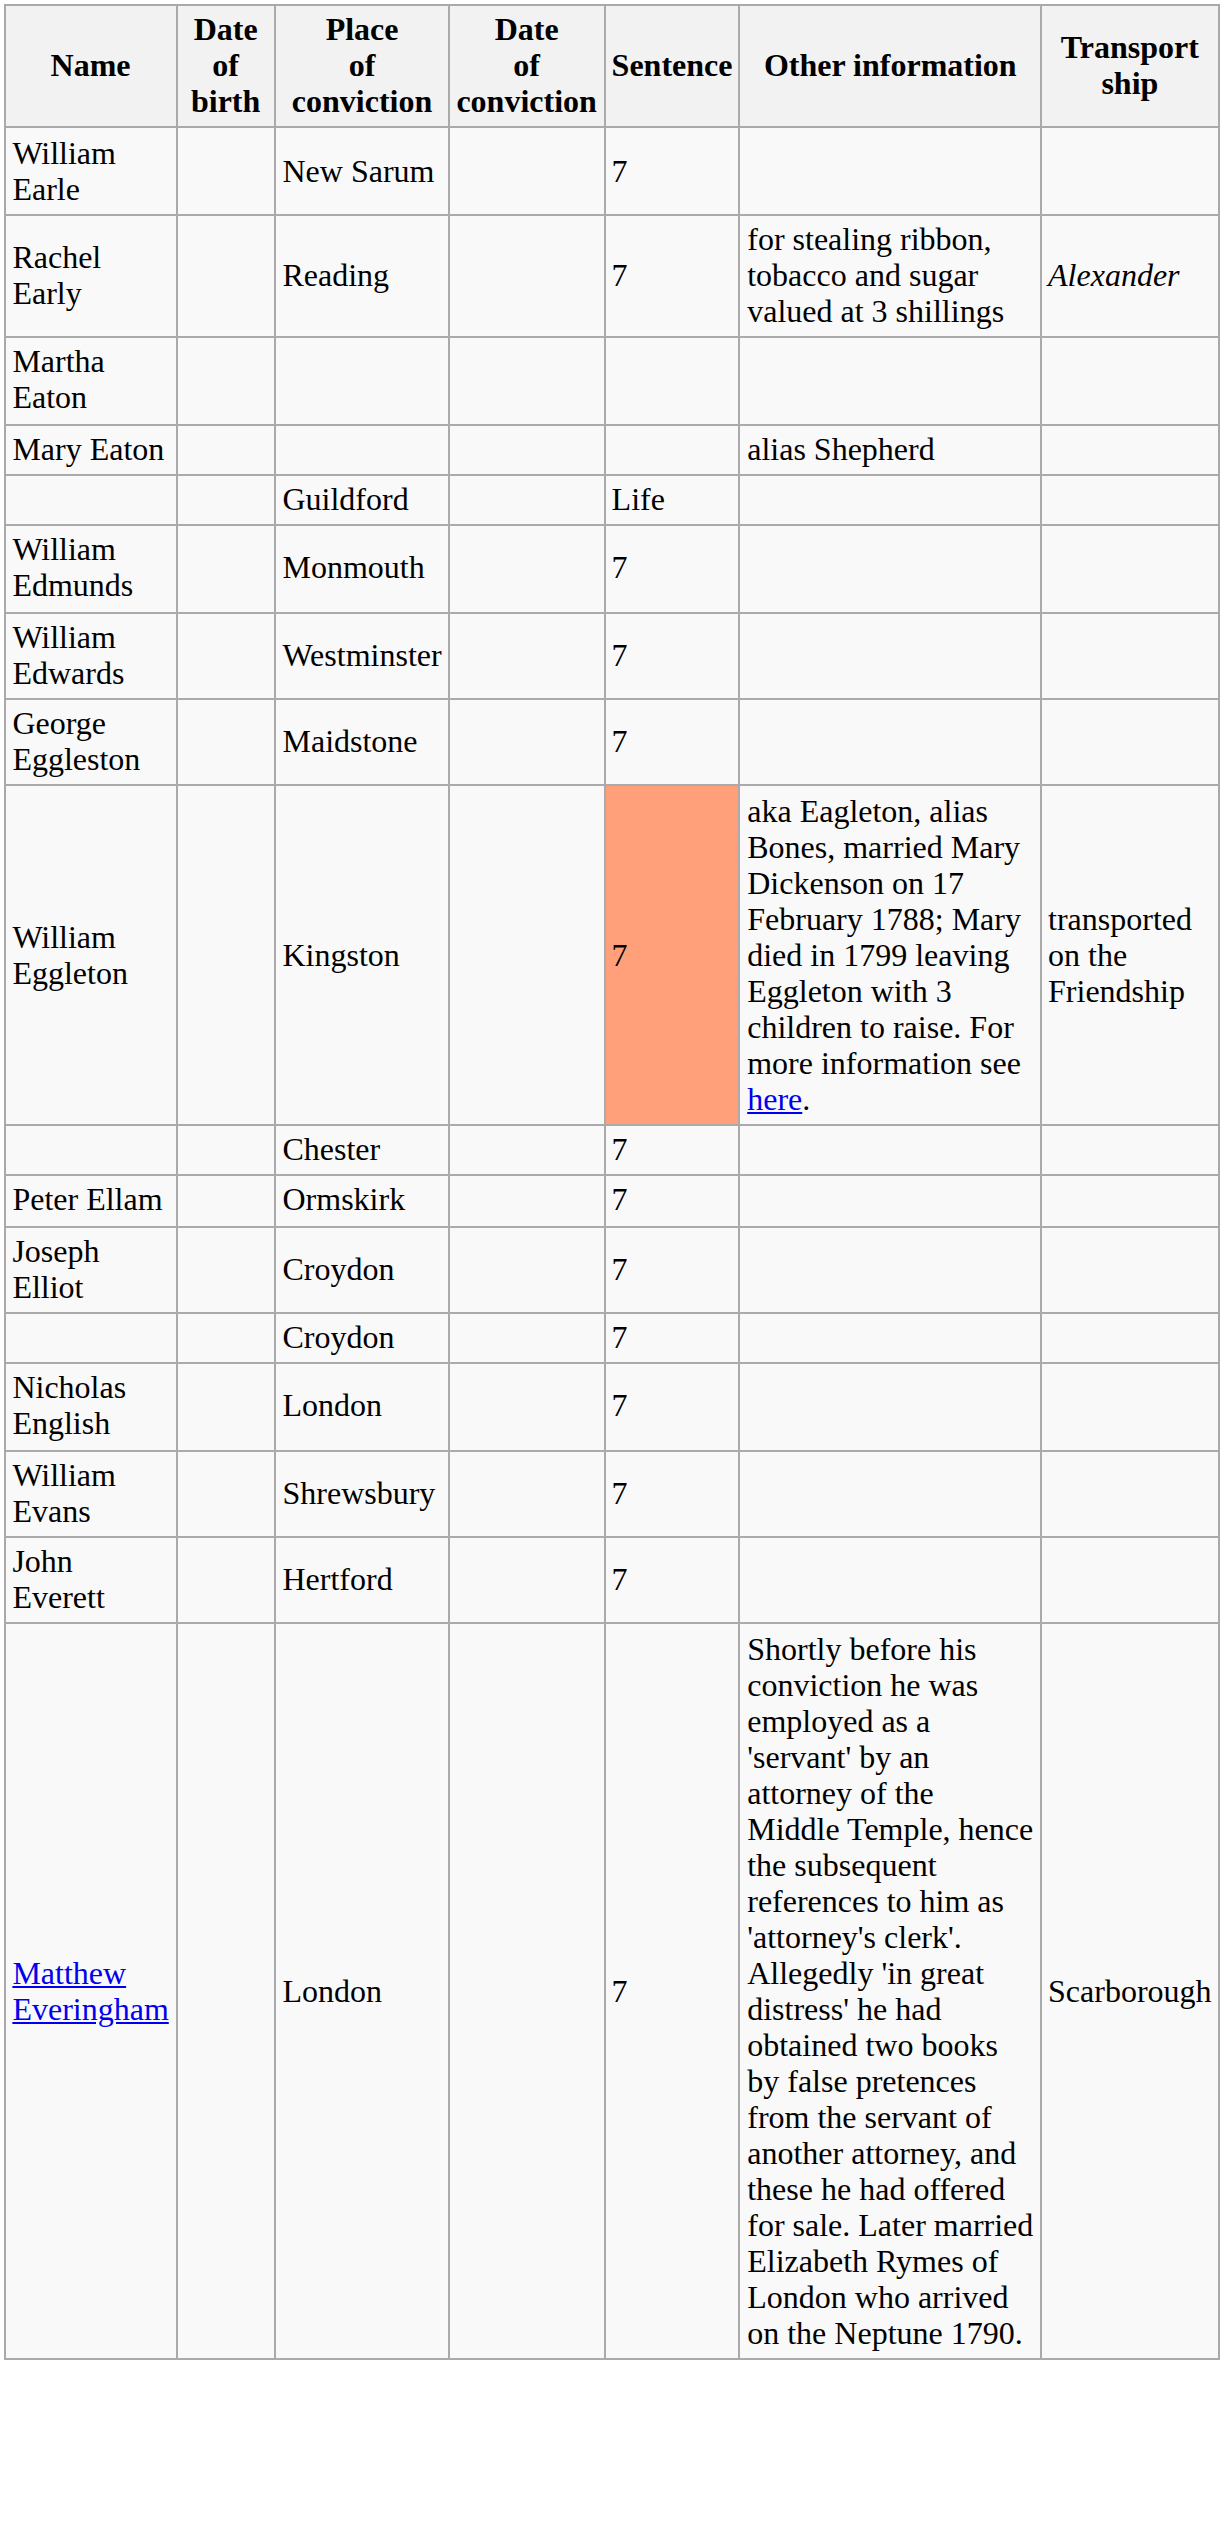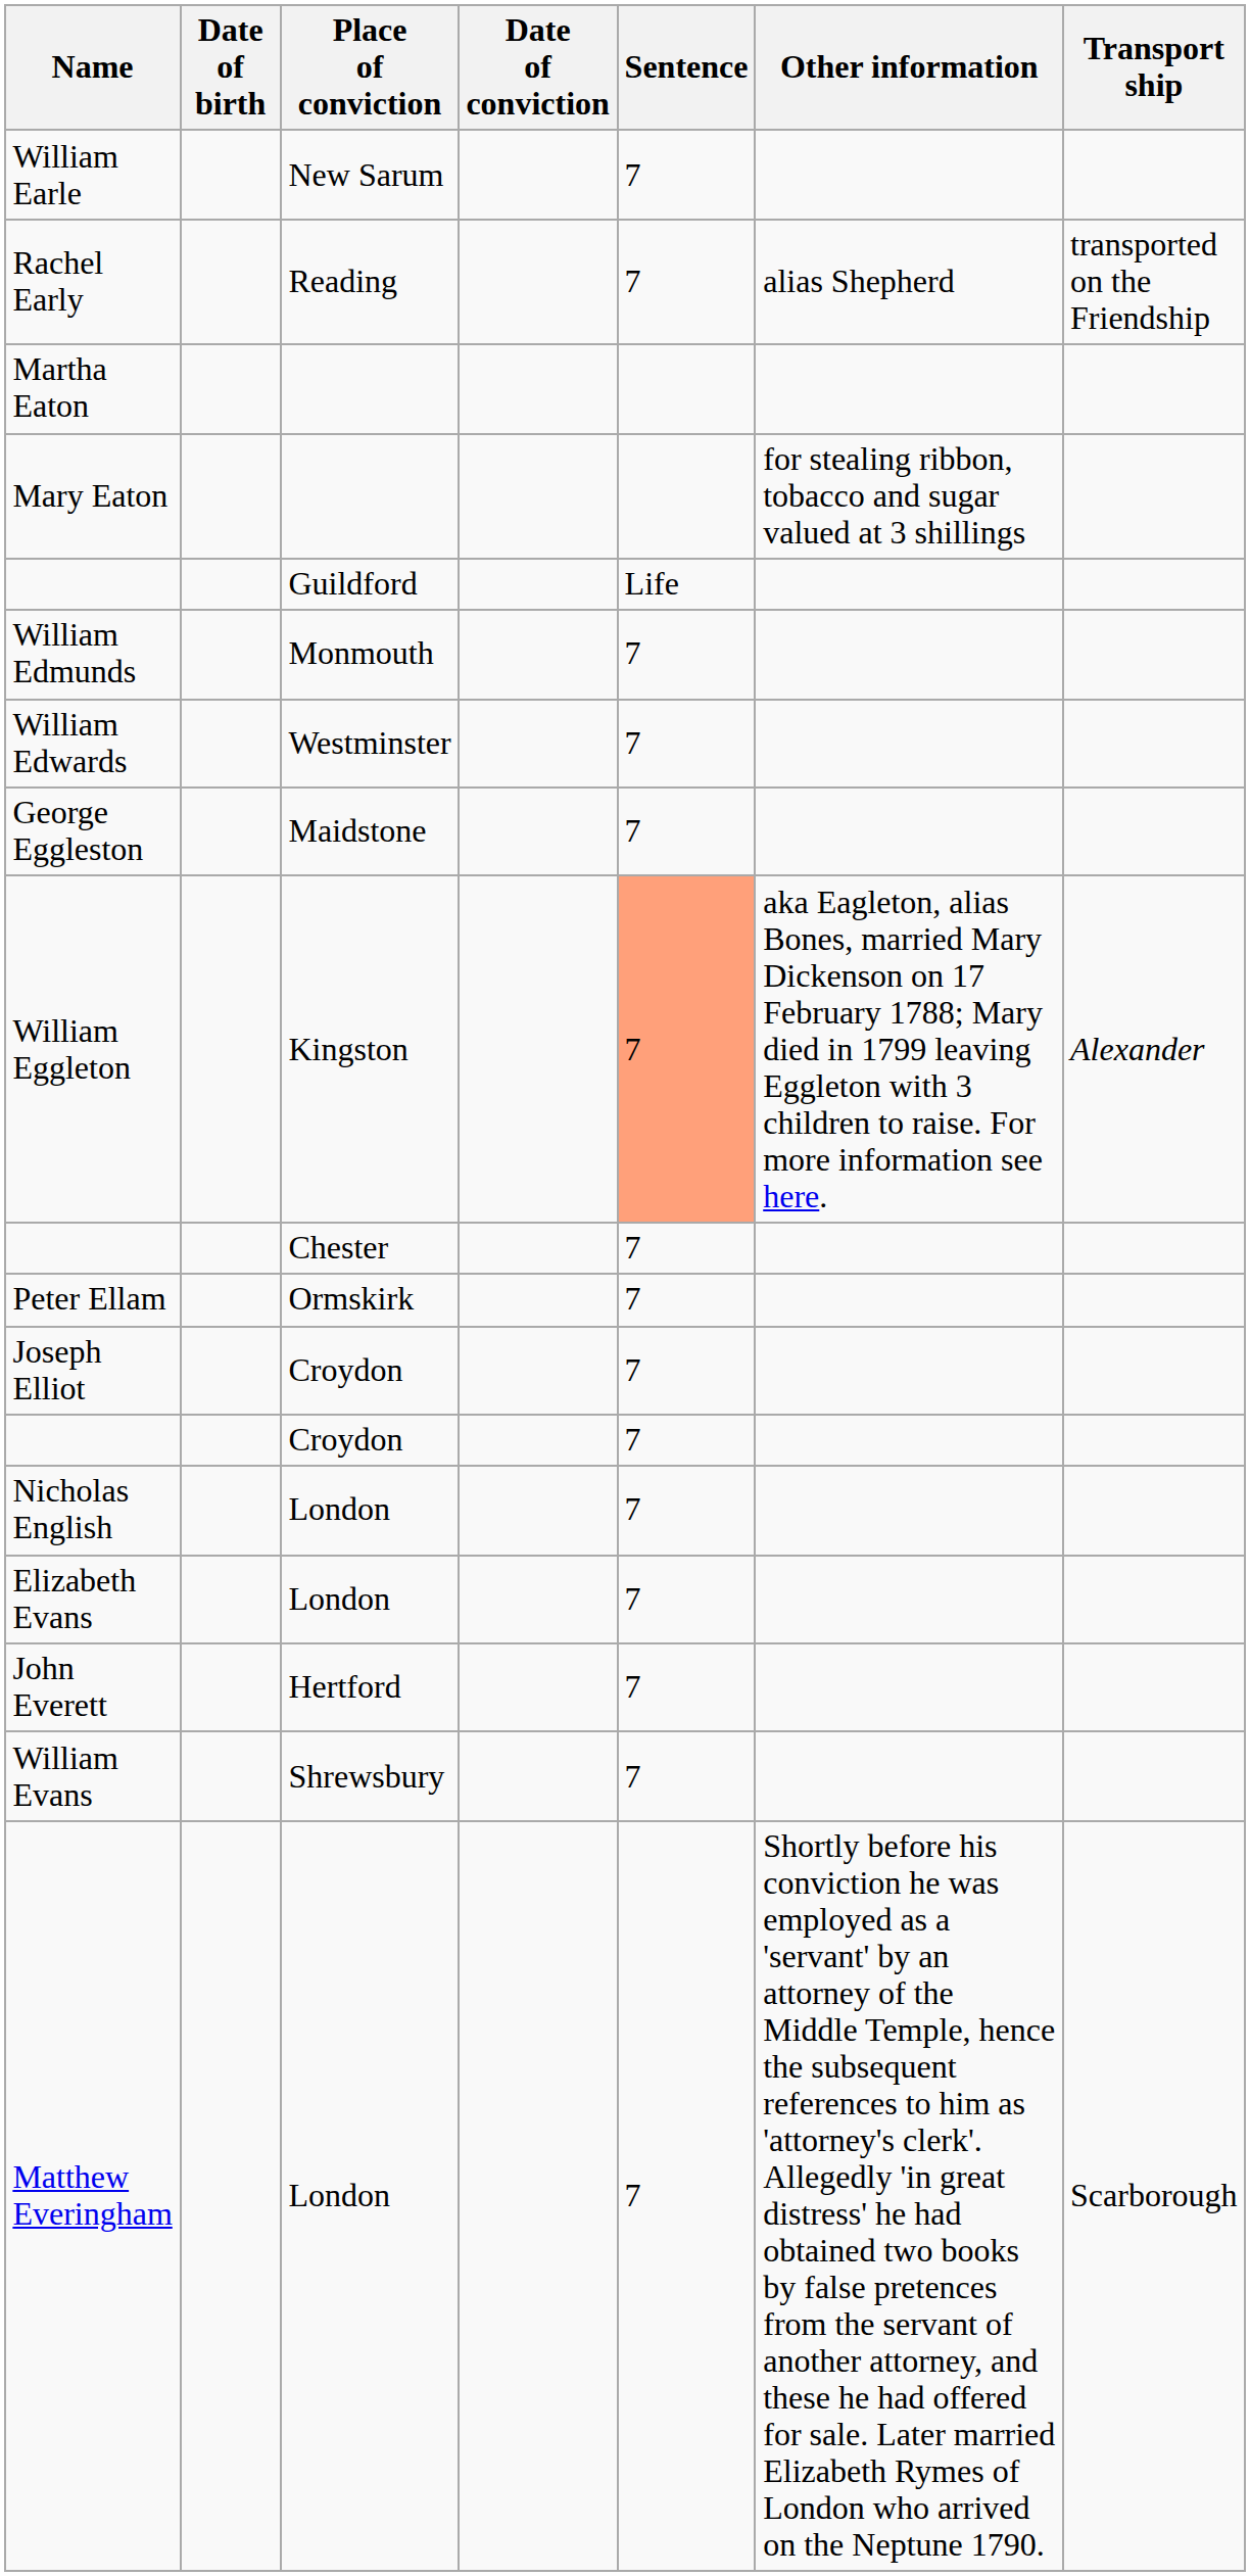Rachel Early | Other information: for stealing ribbon, tobacco and sugar valued at 3 shillings -> alias Shepherd
Rachel Early | Transport ship: Alexander -> transported on the Friendship
Mary Eaton | Other information: alias Shepherd -> for stealing ribbon, tobacco and sugar valued at 3 shillings
William Eggleton | Transport ship: transported on the Friendship -> Alexander
+ row: Elizabeth Evans | London | 7
rows swapped: William Evans <-> John Everett
